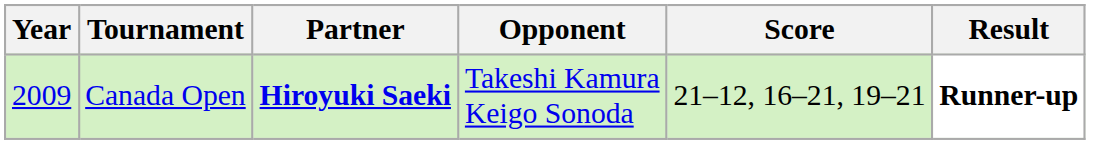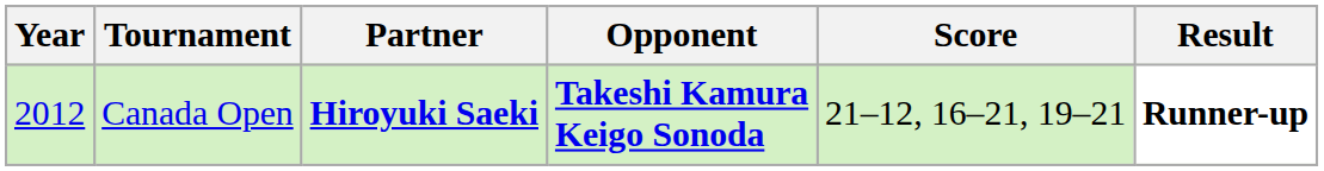Canada Open | Year: 2009 -> 2012
Canada Open | Opponent: normal -> bold
